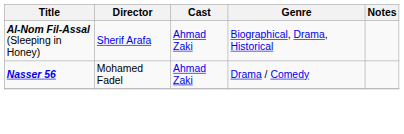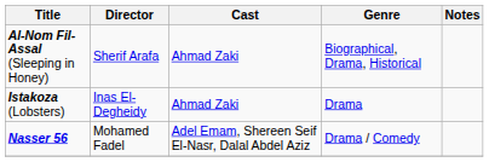+ row: Istakoza (Lobsters) | Inas El-Degheidy | Ahmad Zaki | Drama
Nasser 56 | Cast: Ahmad Zaki -> Adel Emam, Shereen Seif El-Nasr, Dalal Abdel Aziz
